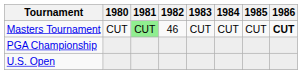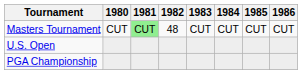Masters Tournament | 1982: 46 -> 48
Masters Tournament | 1986: bold -> normal
rows swapped: U.S. Open <-> PGA Championship
